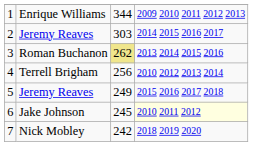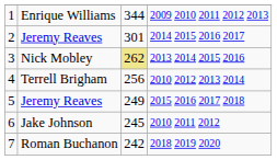2 | column 3: 303 -> 301
3 | column 2: Roman Buchanon -> Nick Mobley
6 | column 4: lightyellow background -> no background
7 | column 2: Nick Mobley -> Roman Buchanon
